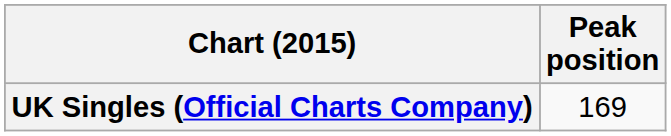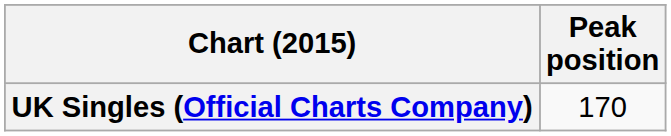UK Singles (Official Charts Company) | Peak position: 169 -> 170
